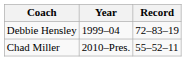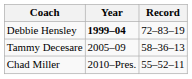Debbie Hensley | Year: normal -> bold
+ row: Tammy Decesare | 2005–09 | 58–36–13
